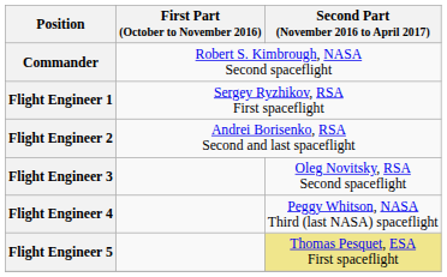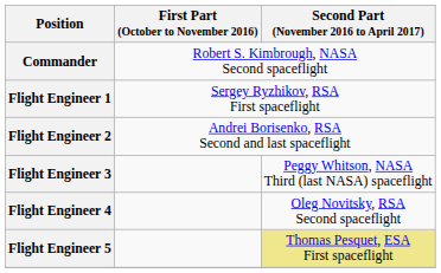Flight Engineer 3 | Second Part (November 2016 to April 2017): Oleg Novitsky, RSA Second spaceflight -> Peggy Whitson, NASA Third (last NASA) spaceflight
Flight Engineer 4 | Second Part (November 2016 to April 2017): Peggy Whitson, NASA Third (last NASA) spaceflight -> Oleg Novitsky, RSA Second spaceflight
